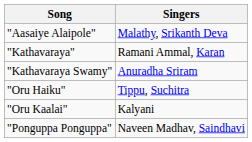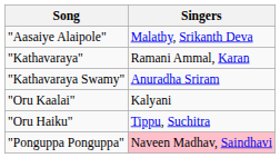rows swapped: "Oru Haiku" <-> "Oru Kaalai"
"Ponguppa Ponguppa" | Singers: no background -> pink background
